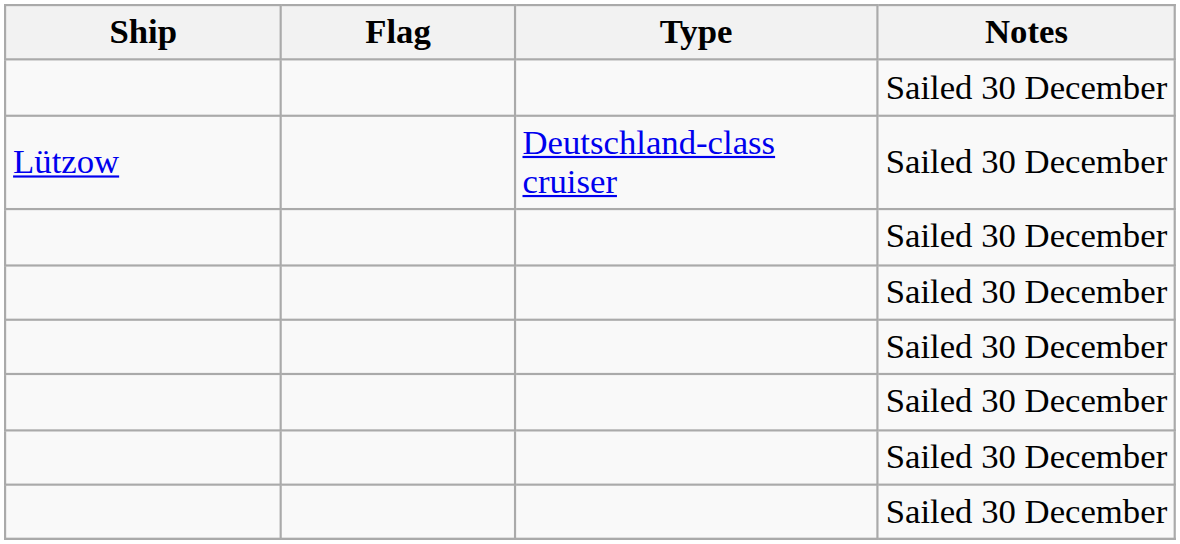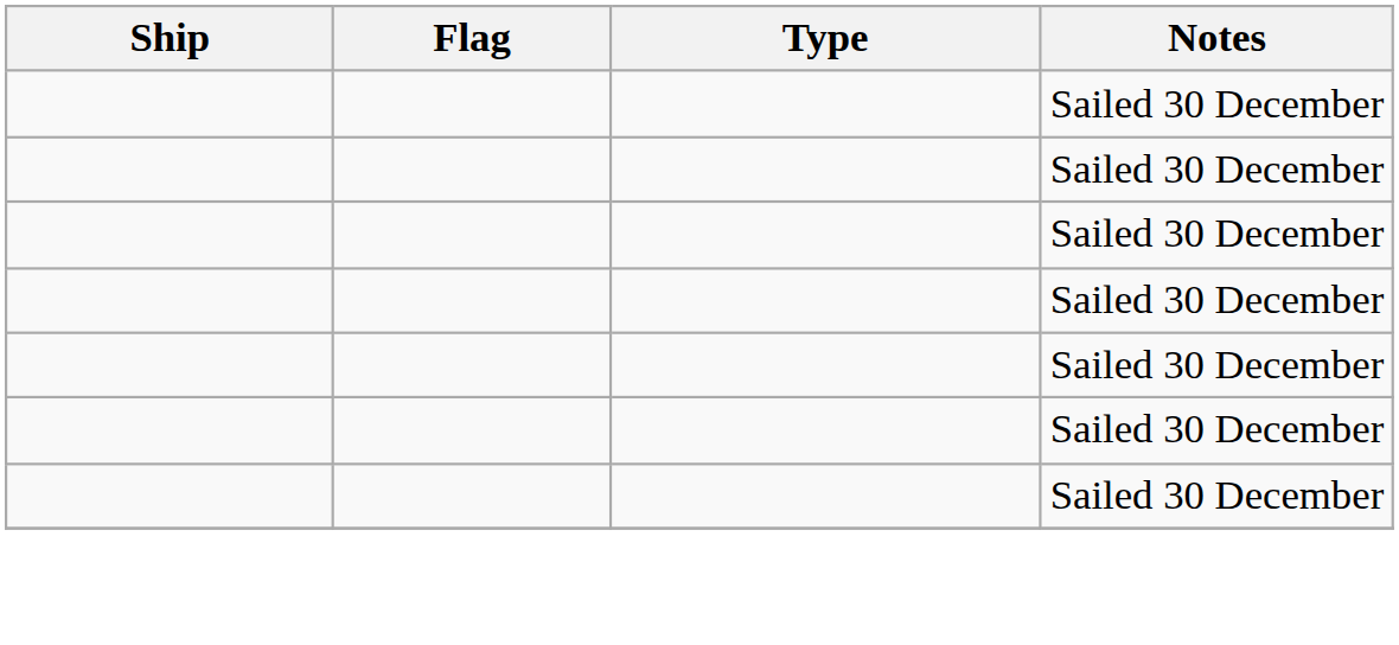- row: Lützow | Deutschland-class cruiser | Sailed 30 December
